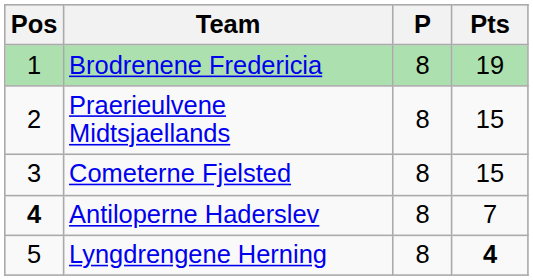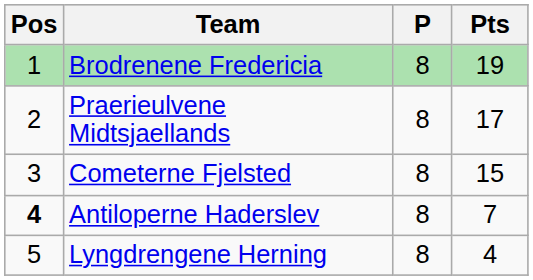Praerieulvene Midtsjaellands | Pts: 15 -> 17
Lyngdrengene Herning | Pts: bold -> normal
